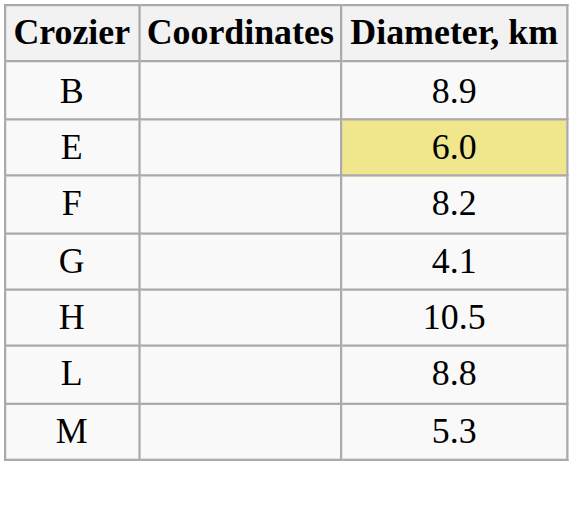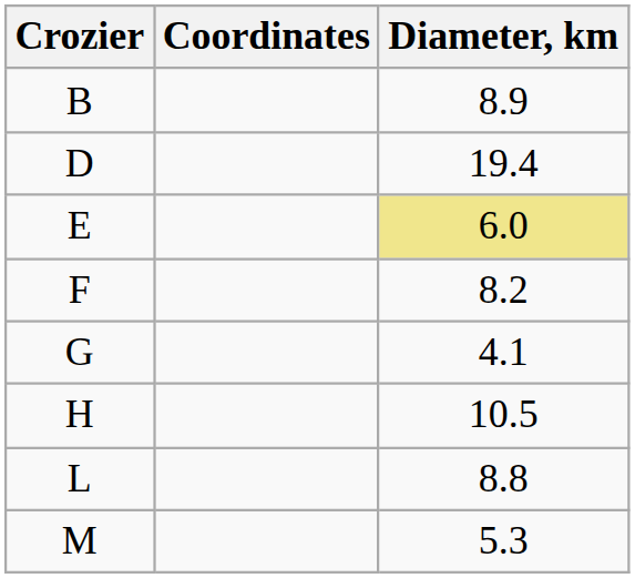+ row: D | 19.4
